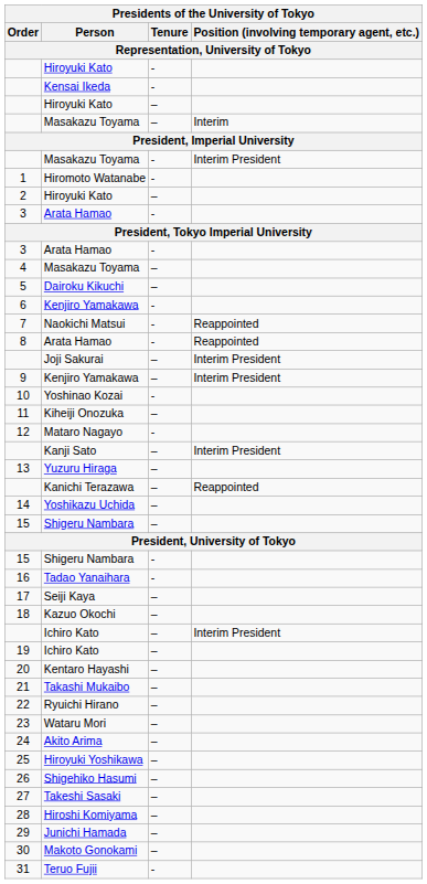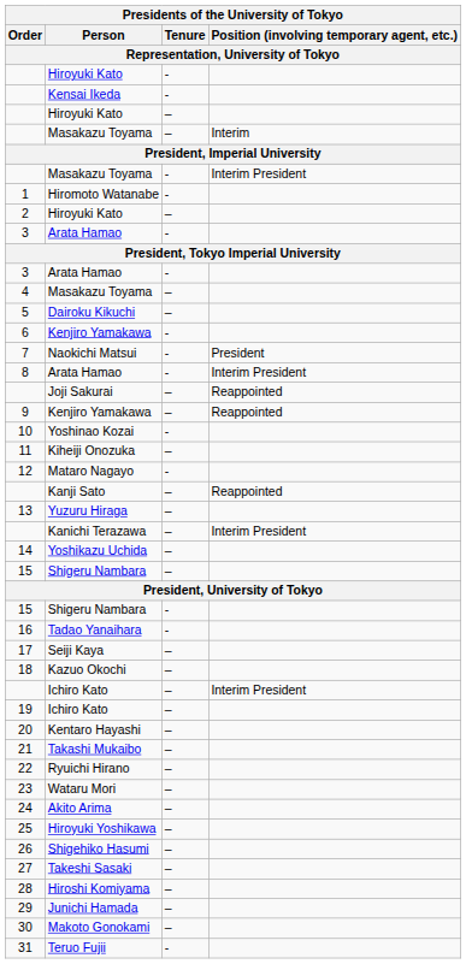Naokichi Matsui | Position (involving temporary agent, etc.): Reappointed -> President
8 / Arata Hamao | Position (involving temporary agent, etc.): Reappointed -> Interim President
Joji Sakurai | Position (involving temporary agent, etc.): Interim President -> Reappointed
9 / Kenjiro Yamakawa | Position (involving temporary agent, etc.): Interim President -> Reappointed
Kanji Sato | Position (involving temporary agent, etc.): Interim President -> Reappointed
Kanichi Terazawa | Position (involving temporary agent, etc.): Reappointed -> Interim President
